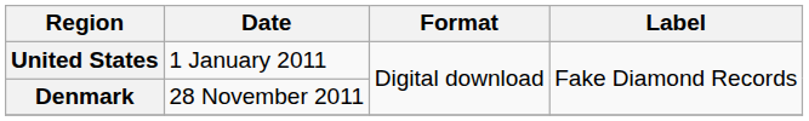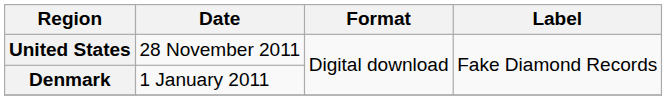United States | Date: 1 January 2011 -> 28 November 2011
Denmark | Date: 28 November 2011 -> 1 January 2011
